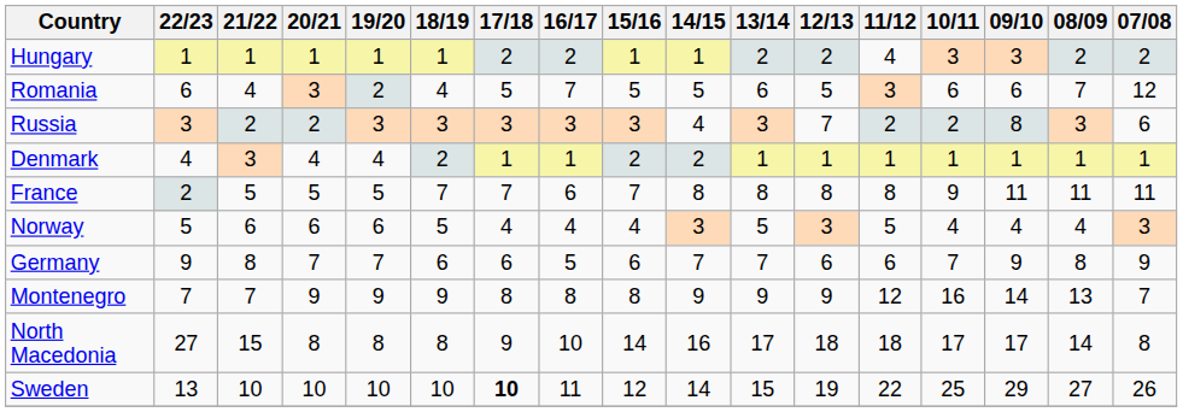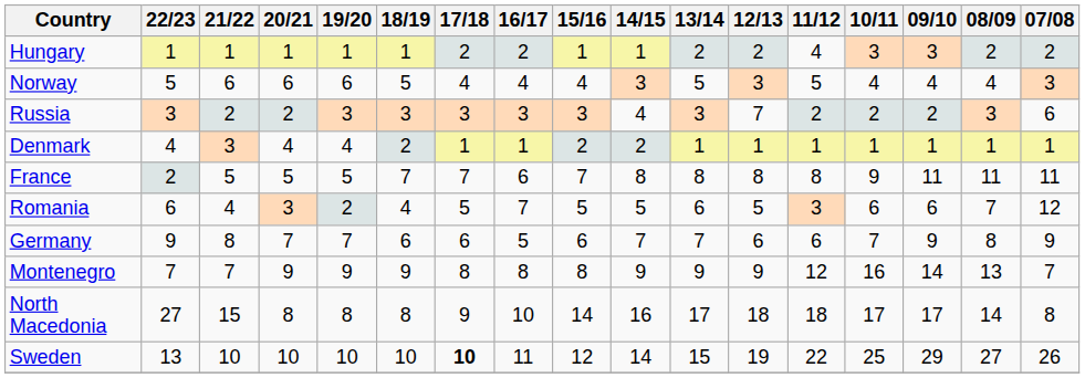rows swapped: Romania <-> Norway
Russia | 09/10: 8 -> 2
